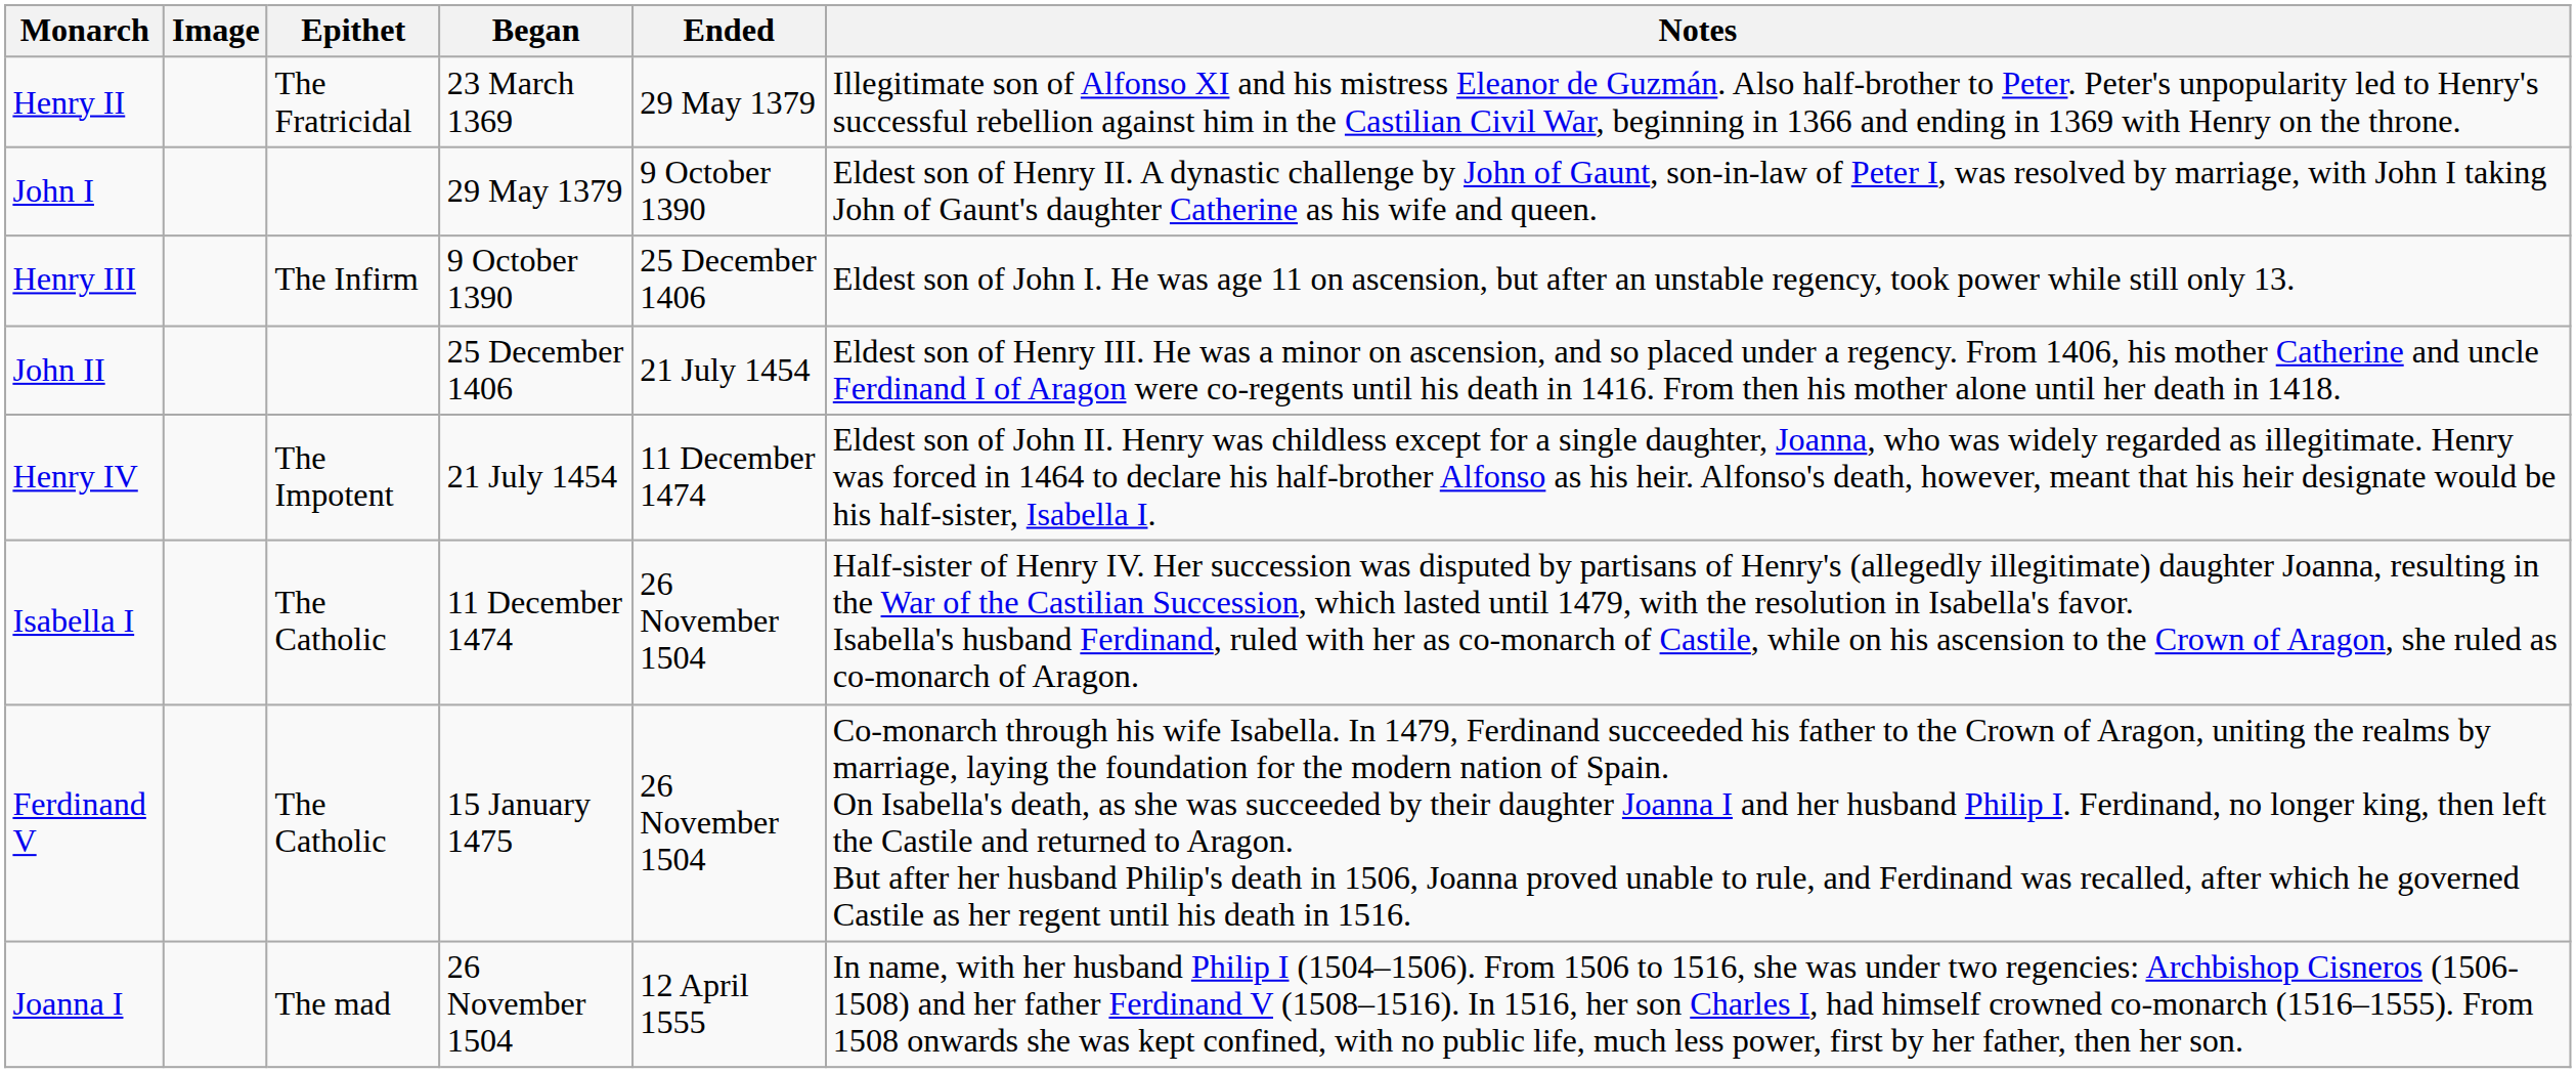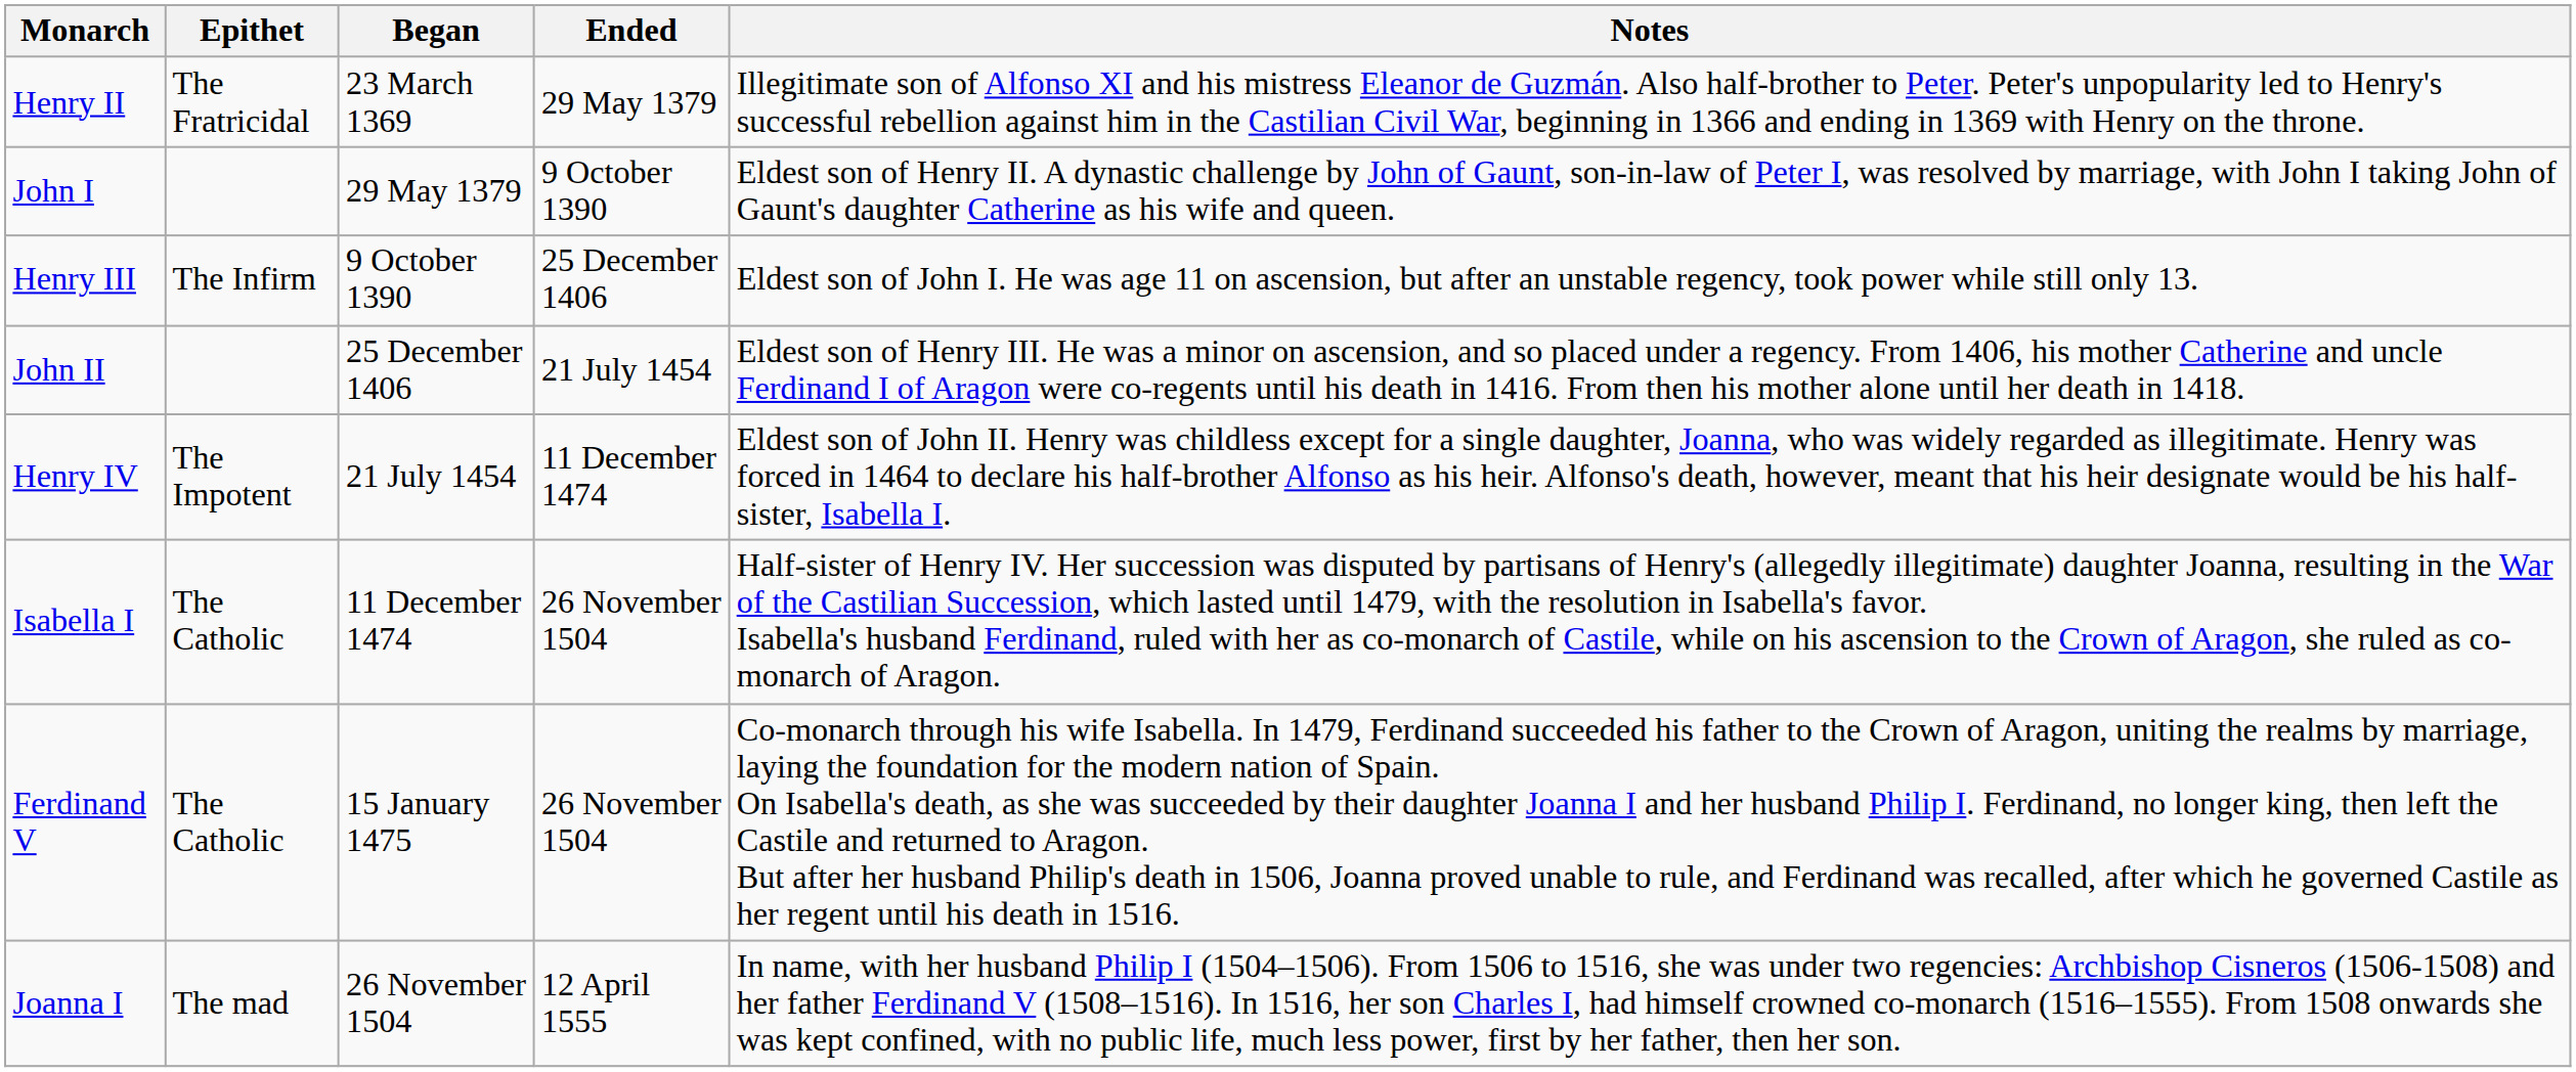- column: Image
